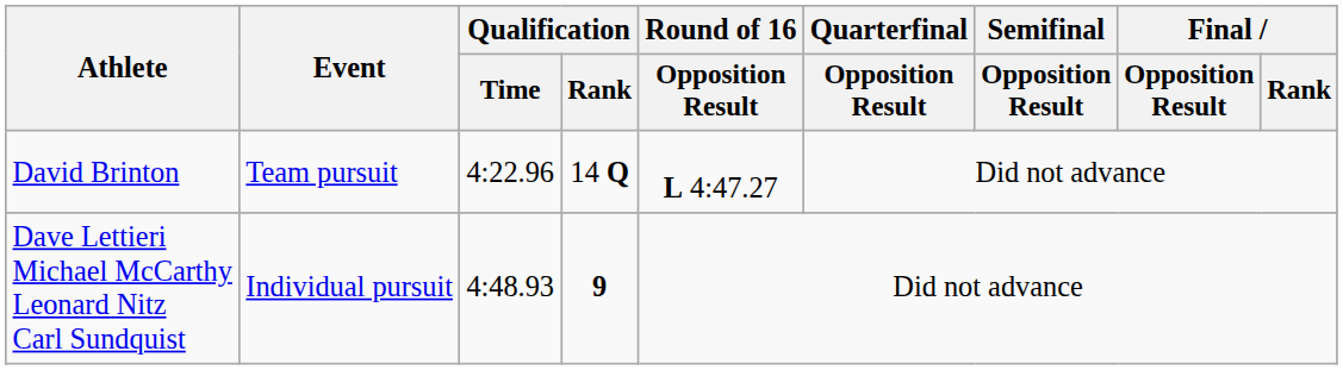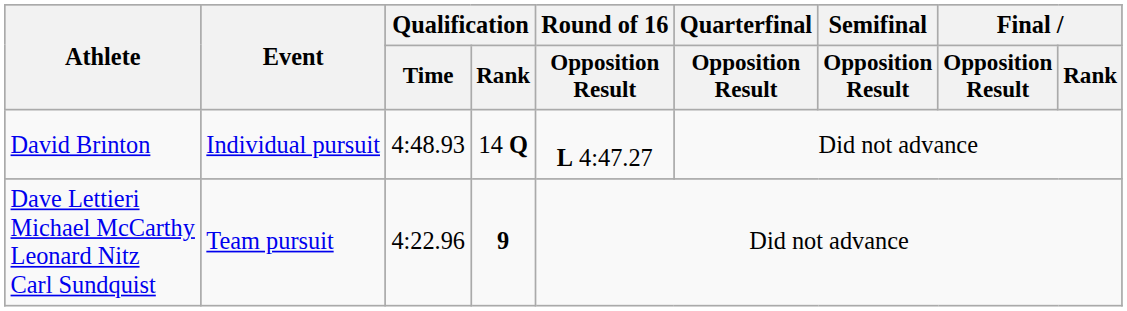David Brinton | Event: Team pursuit -> Individual pursuit
David Brinton | Qualification / Time: 4:22.96 -> 4:48.93
Dave Lettieri Michael McCarthy Leonard Nitz Carl Sundquist | Event: Individual pursuit -> Team pursuit
Dave Lettieri Michael McCarthy Leonard Nitz Carl Sundquist | Qualification / Time: 4:48.93 -> 4:22.96
